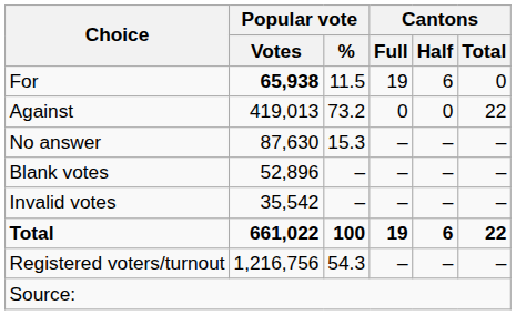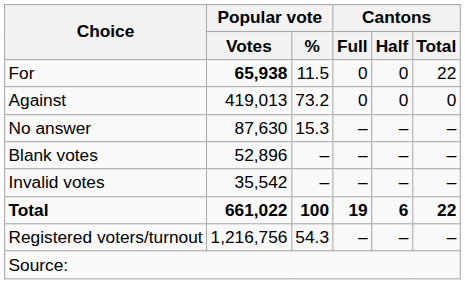For | Cantons / Full: 19 -> 0
For | Cantons / Half: 6 -> 0
For | Cantons / Total: 0 -> 22
Against | Cantons / Total: 22 -> 0
